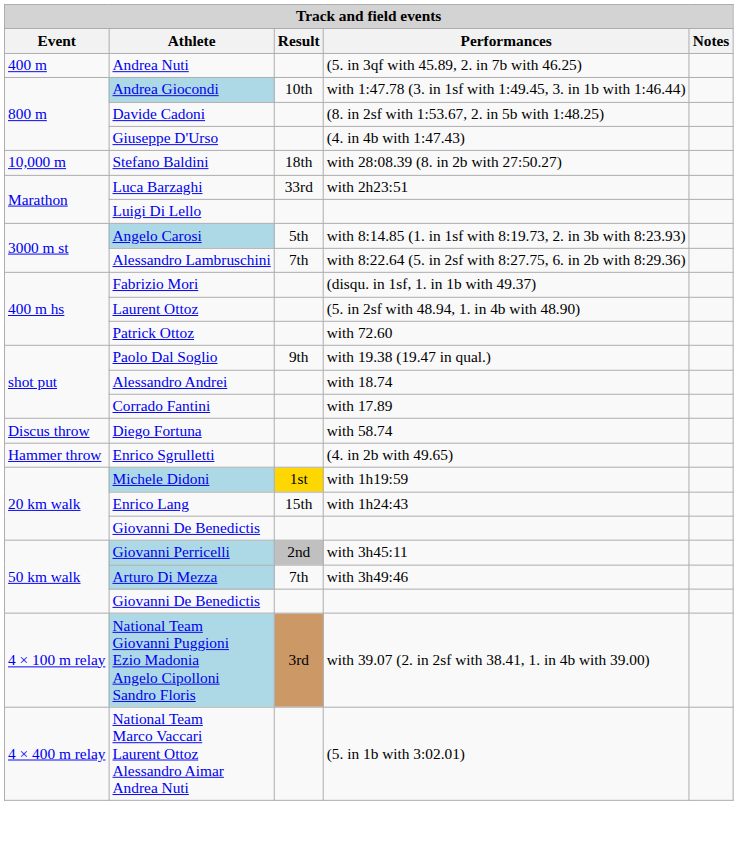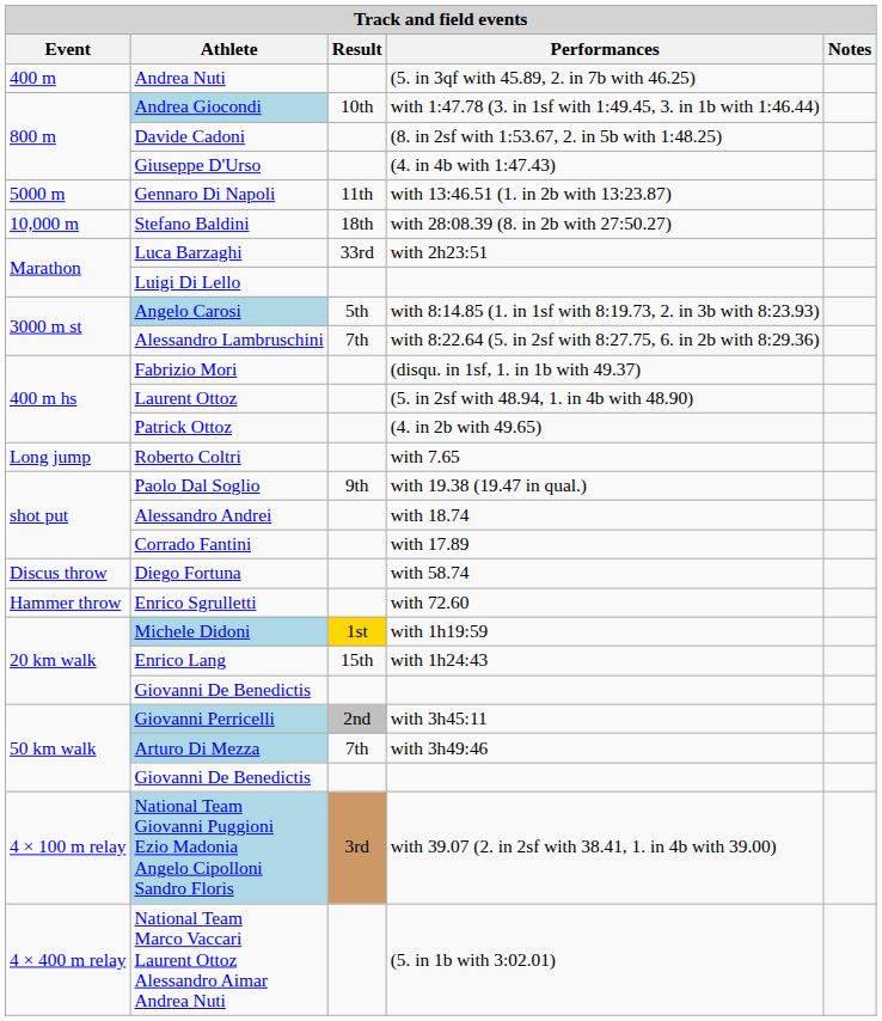+ row: 5000 m | Gennaro Di Napoli | 11th | with 13:46.51 (1. in 2b with 13:23.87)
Patrick Ottoz | Performances: with 72.60 -> (4. in 2b with 49.65)
+ row: Long jump | Roberto Coltri | with 7.65
Enrico Sgrulletti | Performances: (4. in 2b with 49.65) -> with 72.60
